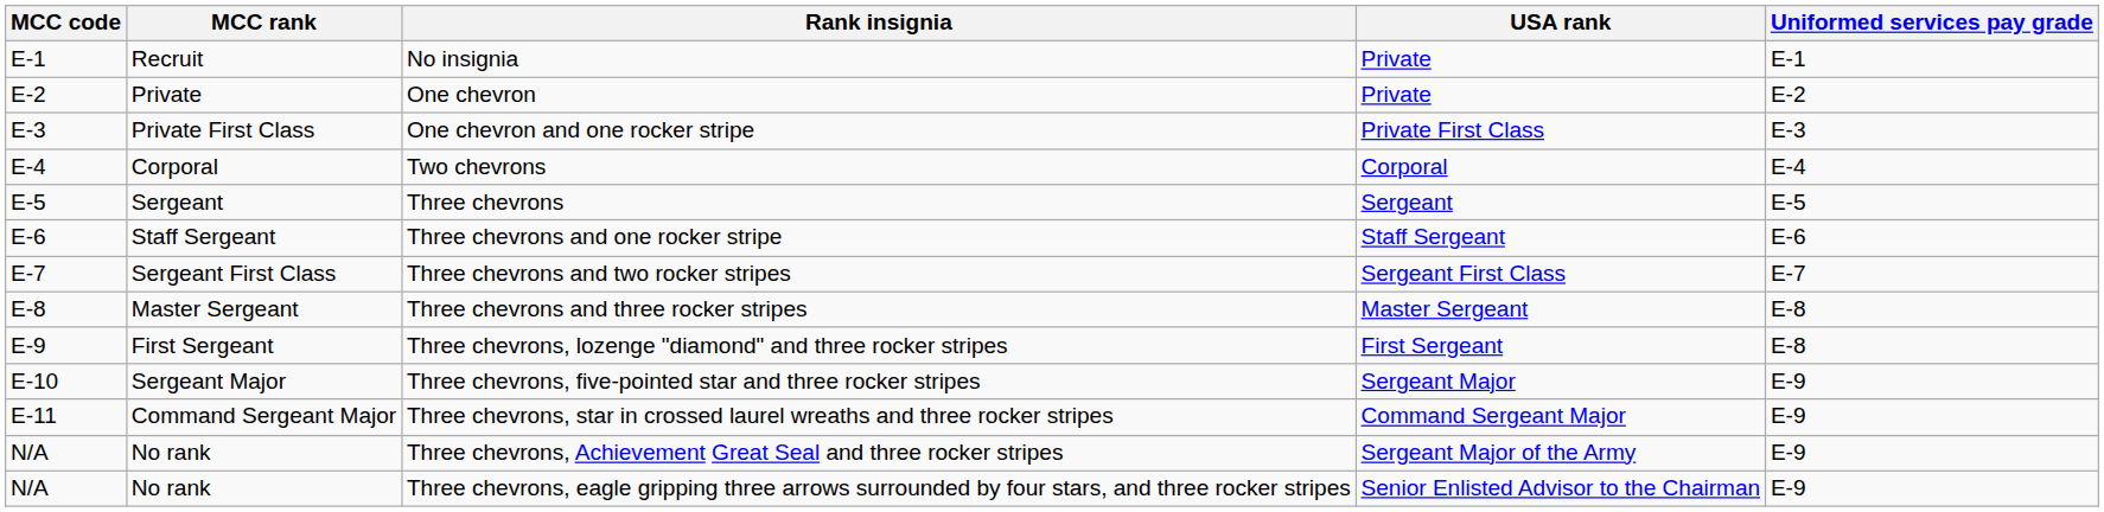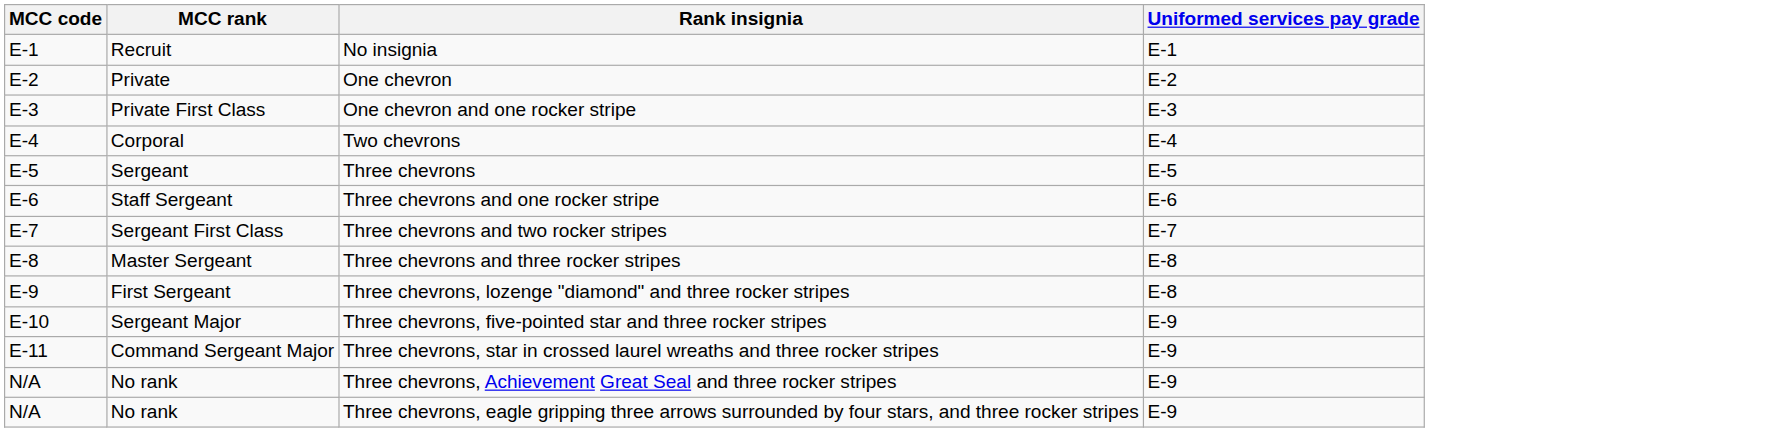- column: USA rank | Private | Private | Private First Class | Corporal | Sergeant | Staff Sergeant | Sergeant First Class | Master Sergeant | First Sergeant | Sergeant Major | Command Sergeant Major | Sergeant Major of the Army | Senior Enlisted Advisor to the Chairman
